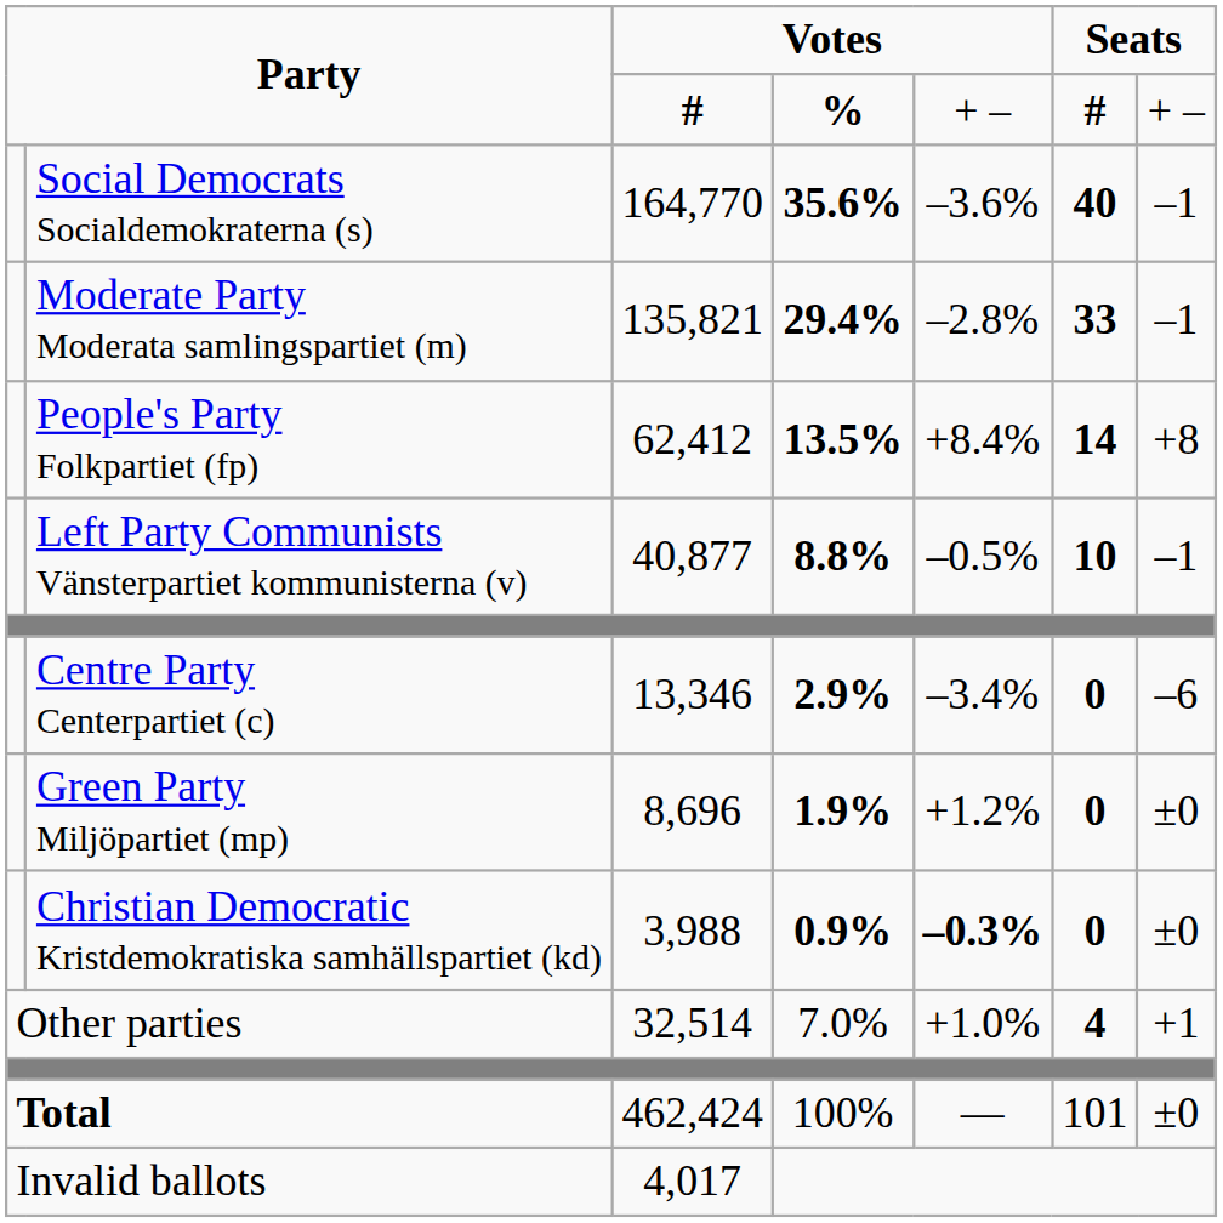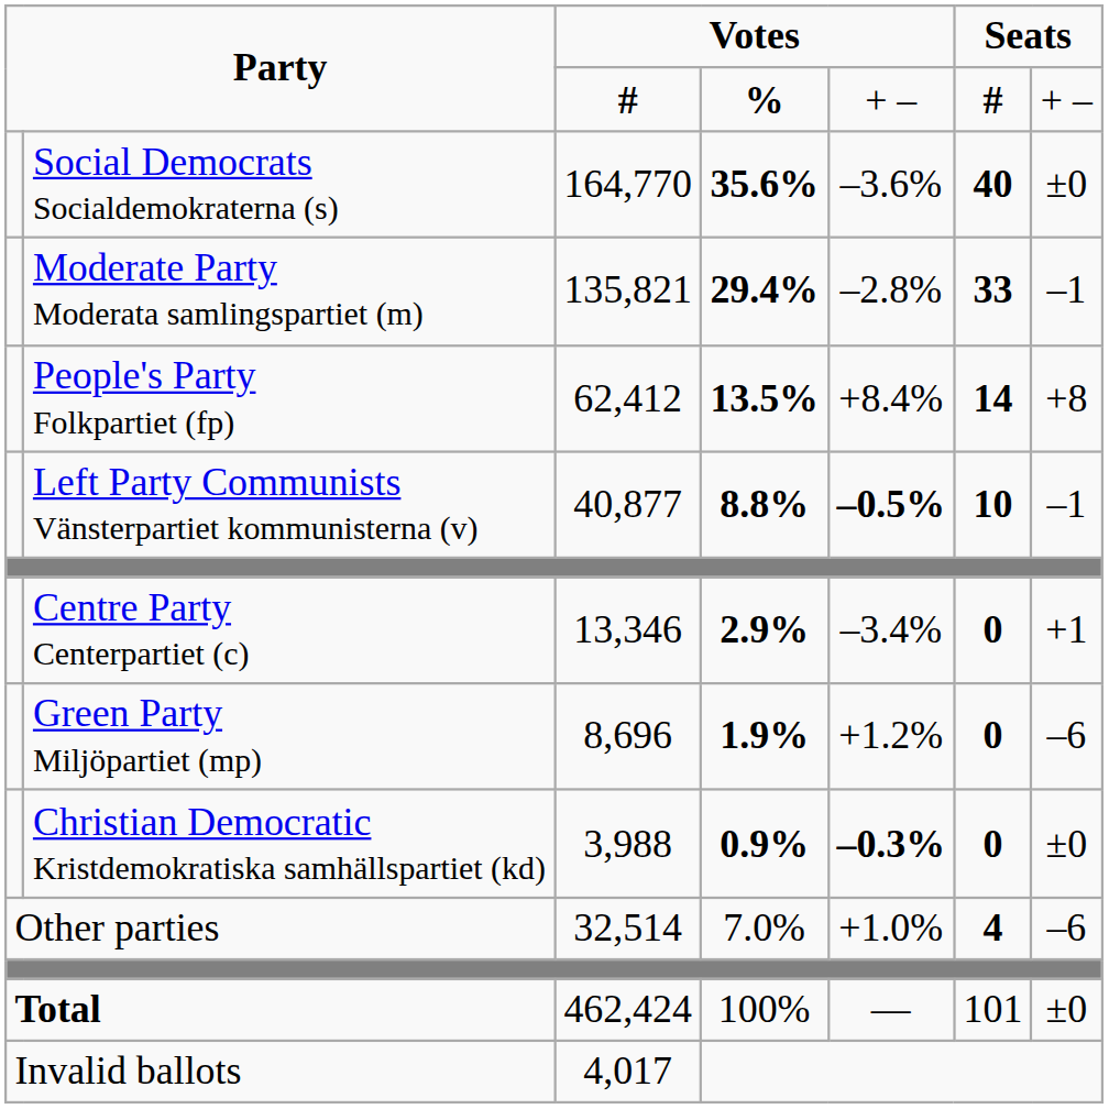Social Democrats Socialdemokraterna (s) | column 7: –1 -> ±0
Left Party Communists Vänsterpartiet kommunisterna (v) | column 5: normal -> bold
Centre Party Centerpartiet (c) | column 7: –6 -> +1
Green Party Miljöpartiet (mp) | column 7: ±0 -> –6
Other parties | column 7: +1 -> –6
